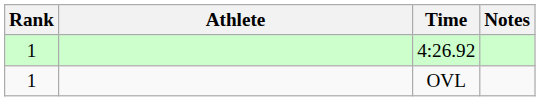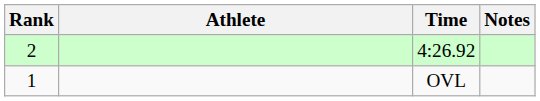4:26.92 | Rank: 1 -> 2
